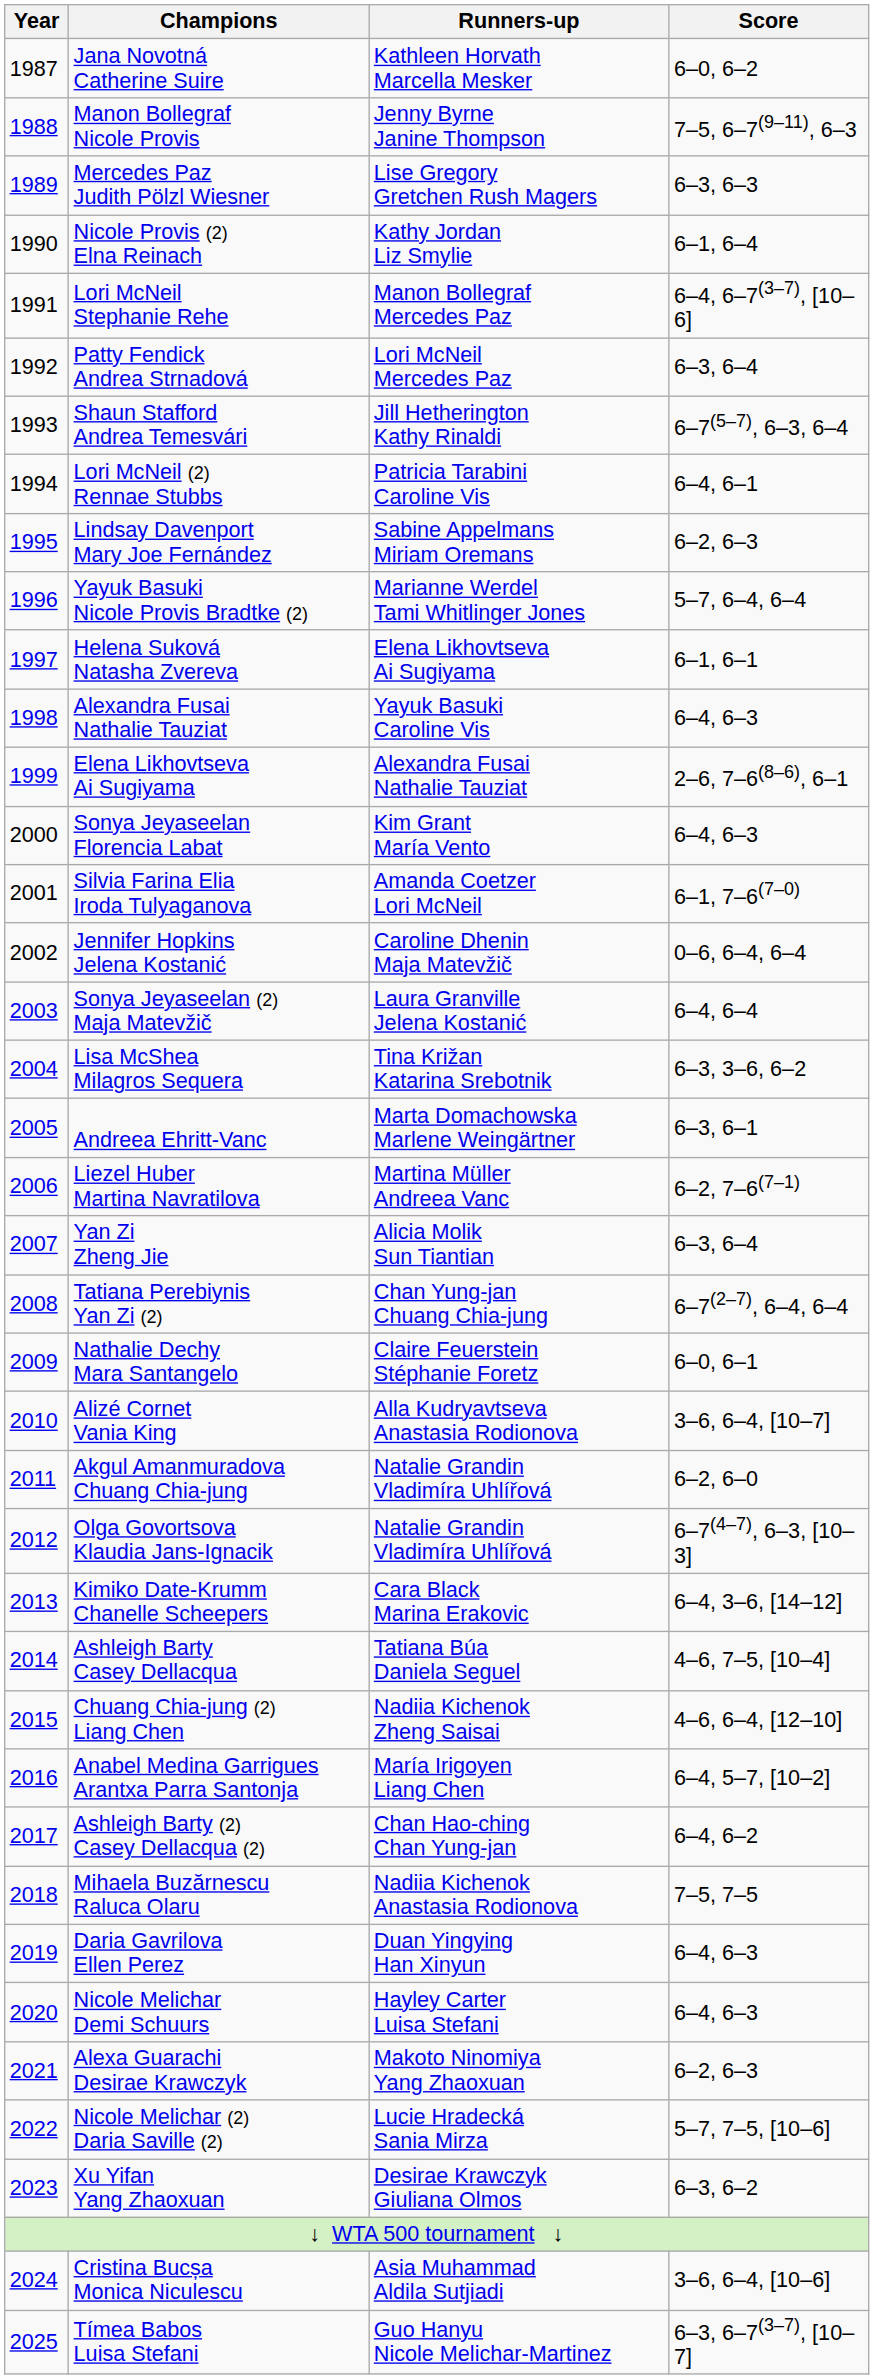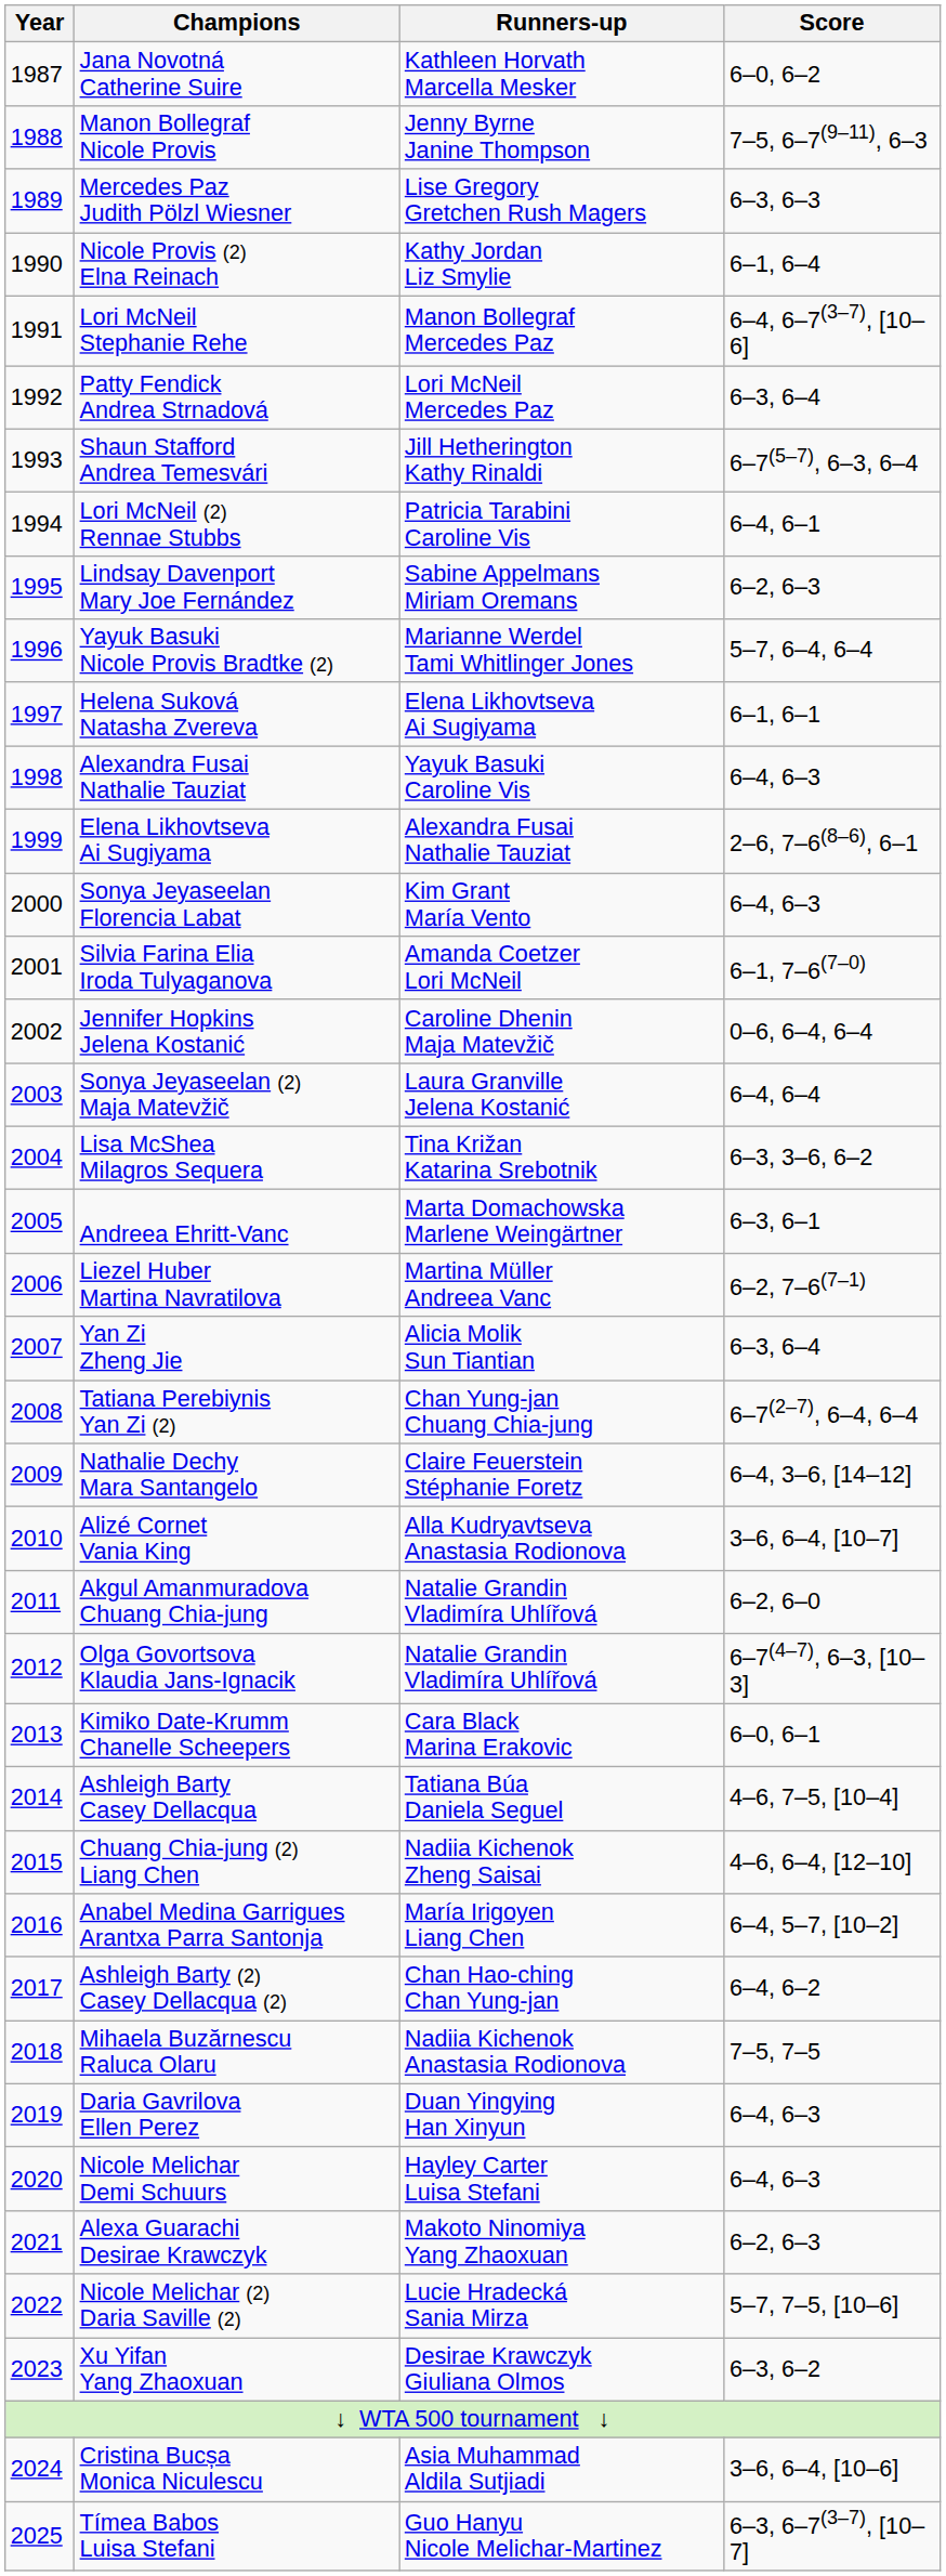Nathalie Dechy Mara Santangelo | Score: 6–0, 6–1 -> 6–4, 3–6, [14–12]
Kimiko Date-Krumm Chanelle Scheepers | Score: 6–4, 3–6, [14–12] -> 6–0, 6–1
